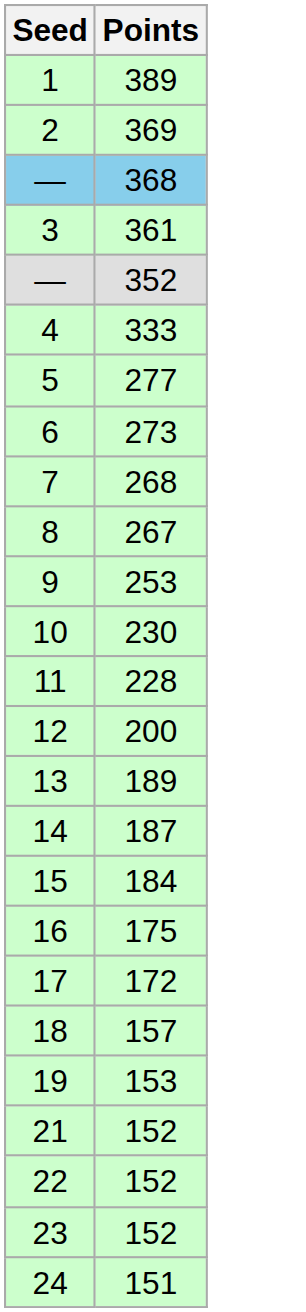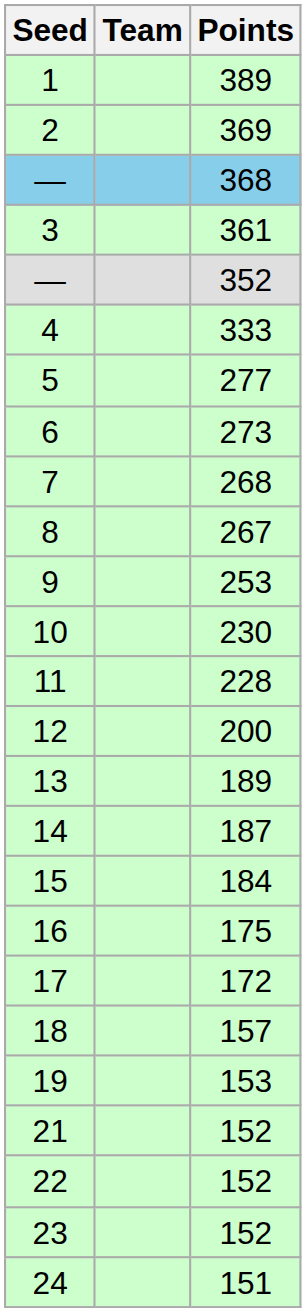+ column: Team
